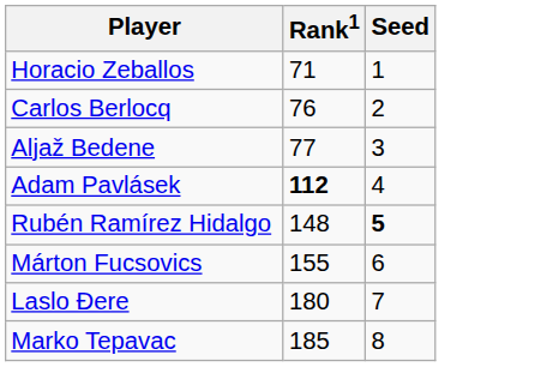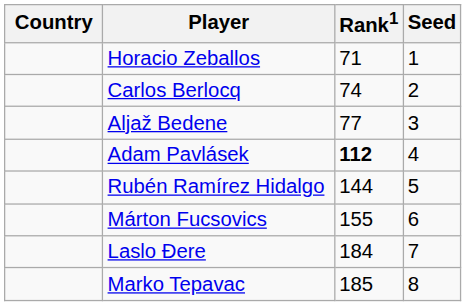+ column: Country
Carlos Berlocq | Rank1: 76 -> 74
Rubén Ramírez Hidalgo | Rank1: 148 -> 144
Rubén Ramírez Hidalgo | Seed: bold -> normal
Laslo Đere | Rank1: 180 -> 184
